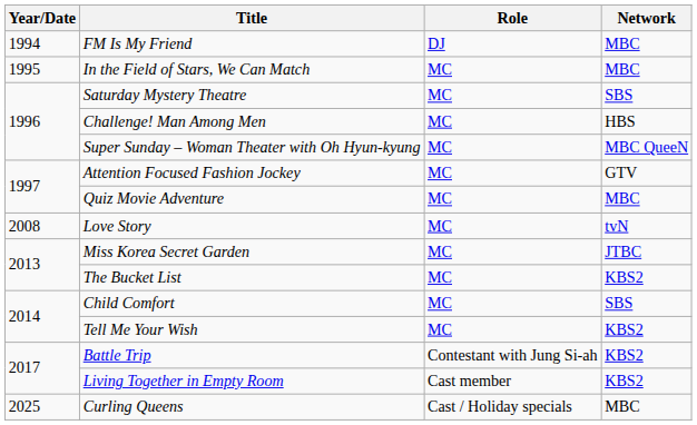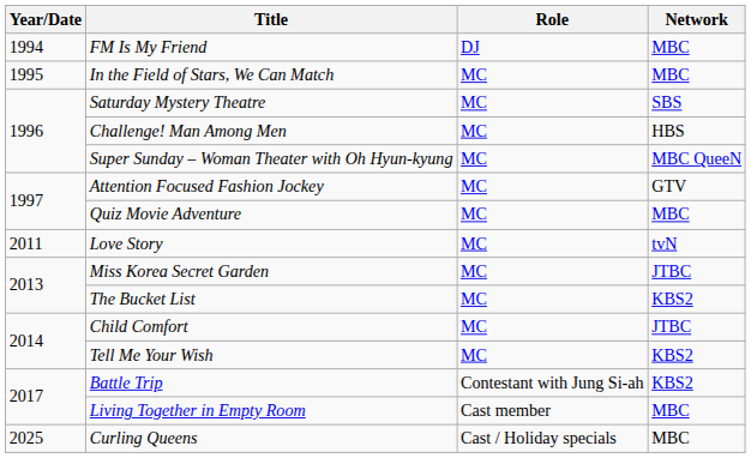Love Story | Year/Date: 2008 -> 2011
Child Comfort | Network: SBS -> JTBC
Living Together in Empty Room | Network: KBS2 -> MBC
